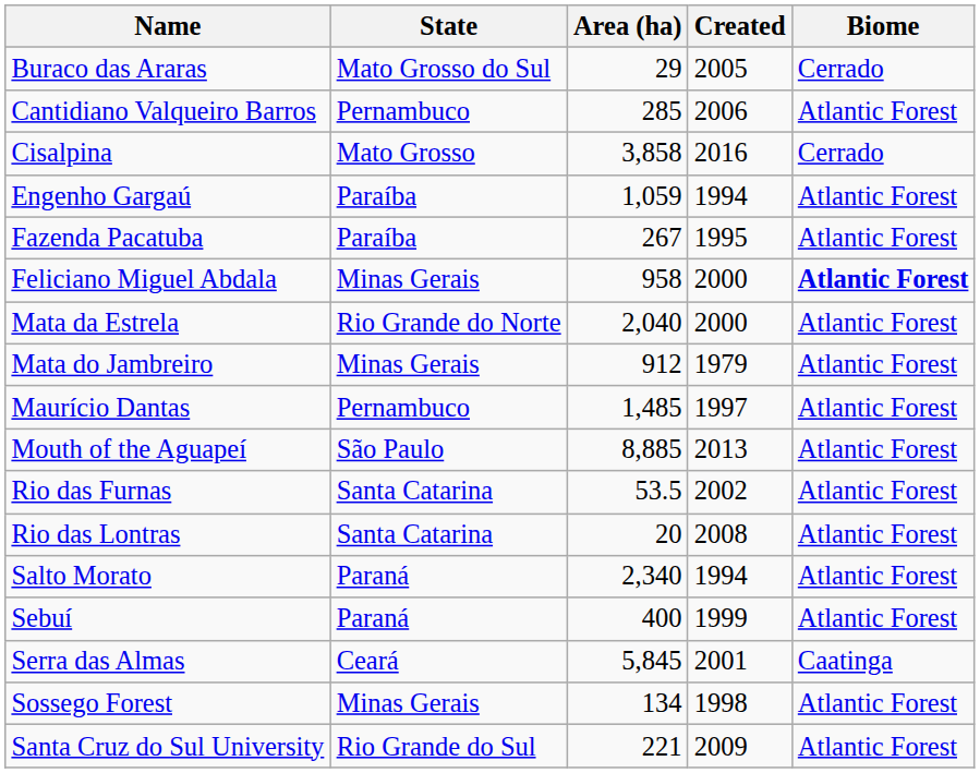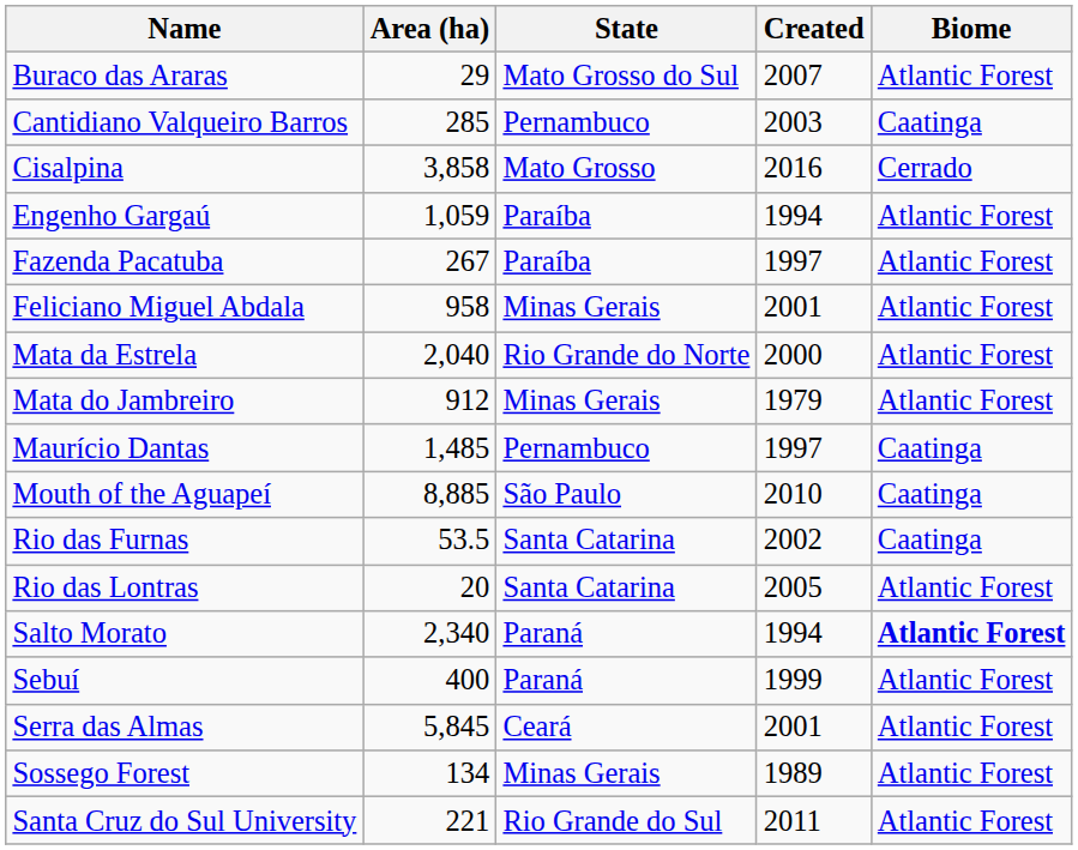columns swapped: State <-> Area (ha)
Buraco das Araras | Created: 2005 -> 2007
Buraco das Araras | Biome: Cerrado -> Atlantic Forest
Cantidiano Valqueiro Barros | Created: 2006 -> 2003
Cantidiano Valqueiro Barros | Biome: Atlantic Forest -> Caatinga
Fazenda Pacatuba | Created: 1995 -> 1997
Feliciano Miguel Abdala | Created: 2000 -> 2001
Feliciano Miguel Abdala | Biome: bold -> normal
Maurício Dantas | Biome: Atlantic Forest -> Caatinga
Mouth of the Aguapeí | Created: 2013 -> 2010
Mouth of the Aguapeí | Biome: Atlantic Forest -> Caatinga
Rio das Furnas | Biome: Atlantic Forest -> Caatinga
Rio das Lontras | Created: 2008 -> 2005
Salto Morato | Biome: normal -> bold
Serra das Almas | Biome: Caatinga -> Atlantic Forest
Sossego Forest | Created: 1998 -> 1989
Santa Cruz do Sul University | Created: 2009 -> 2011
